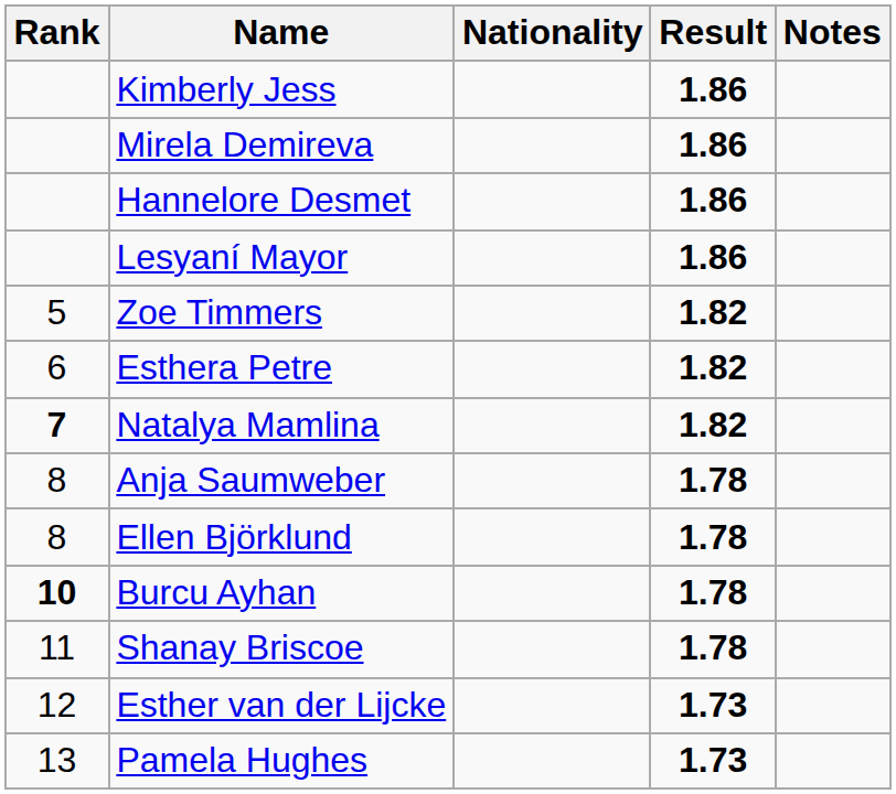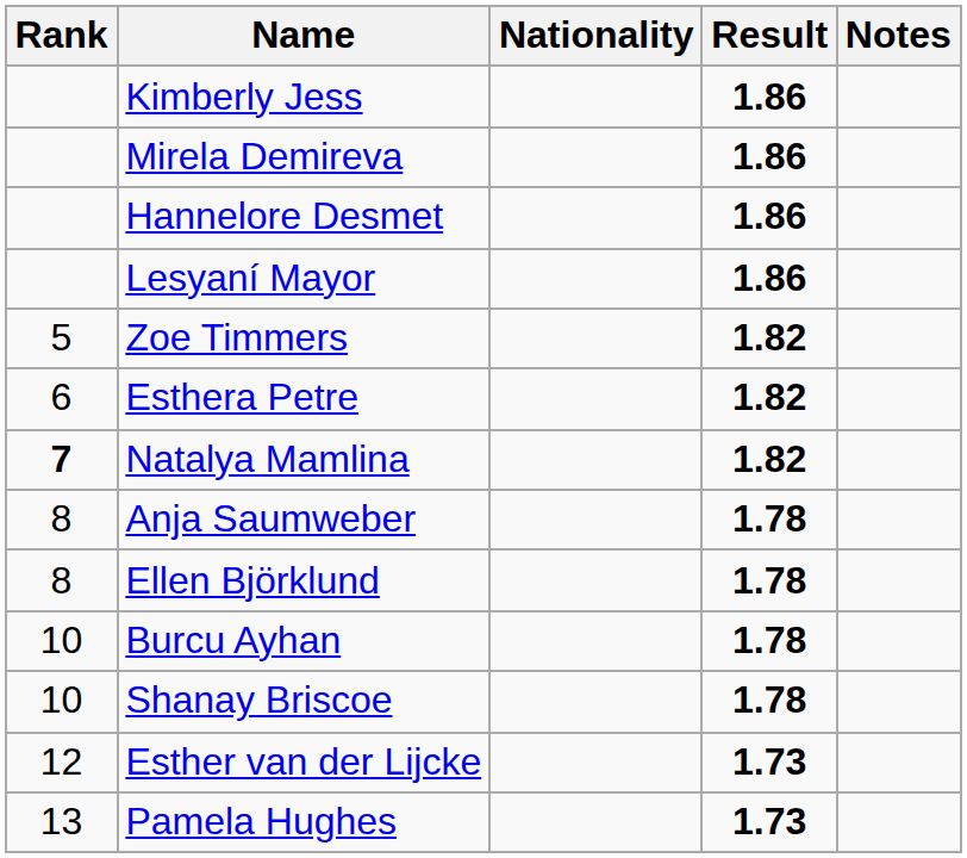Burcu Ayhan | Rank: bold -> normal
Shanay Briscoe | Rank: 11 -> 10
